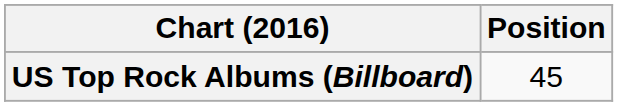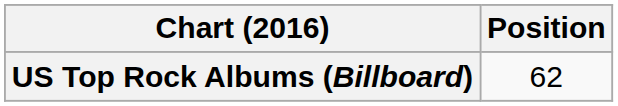US Top Rock Albums (Billboard) | Position: 45 -> 62
